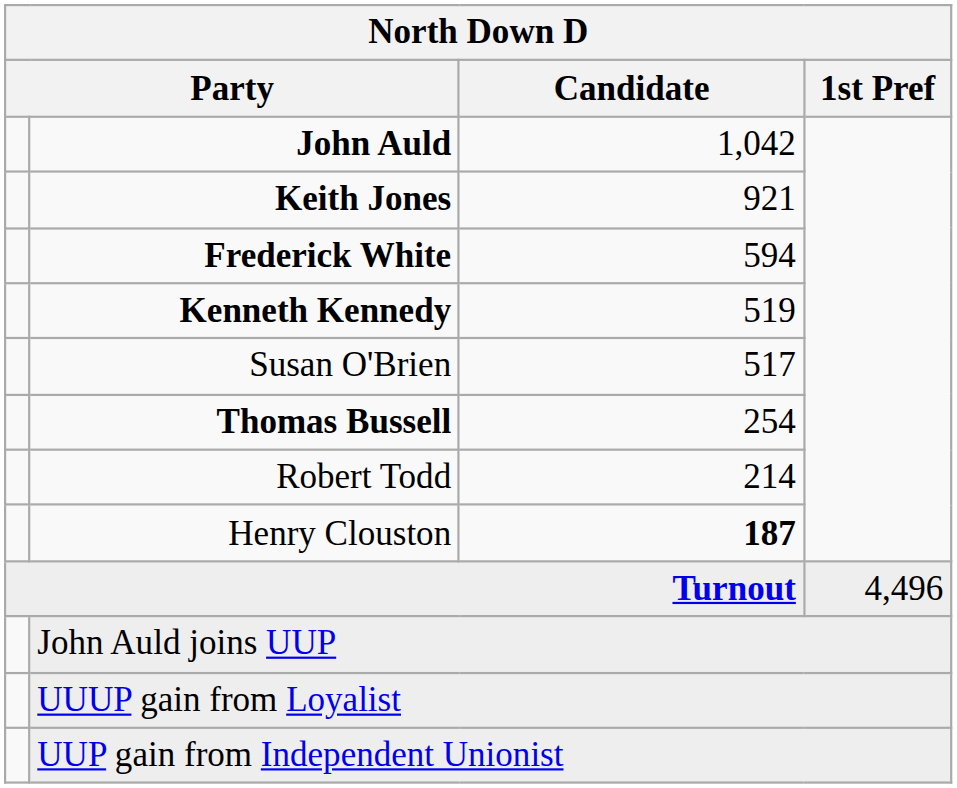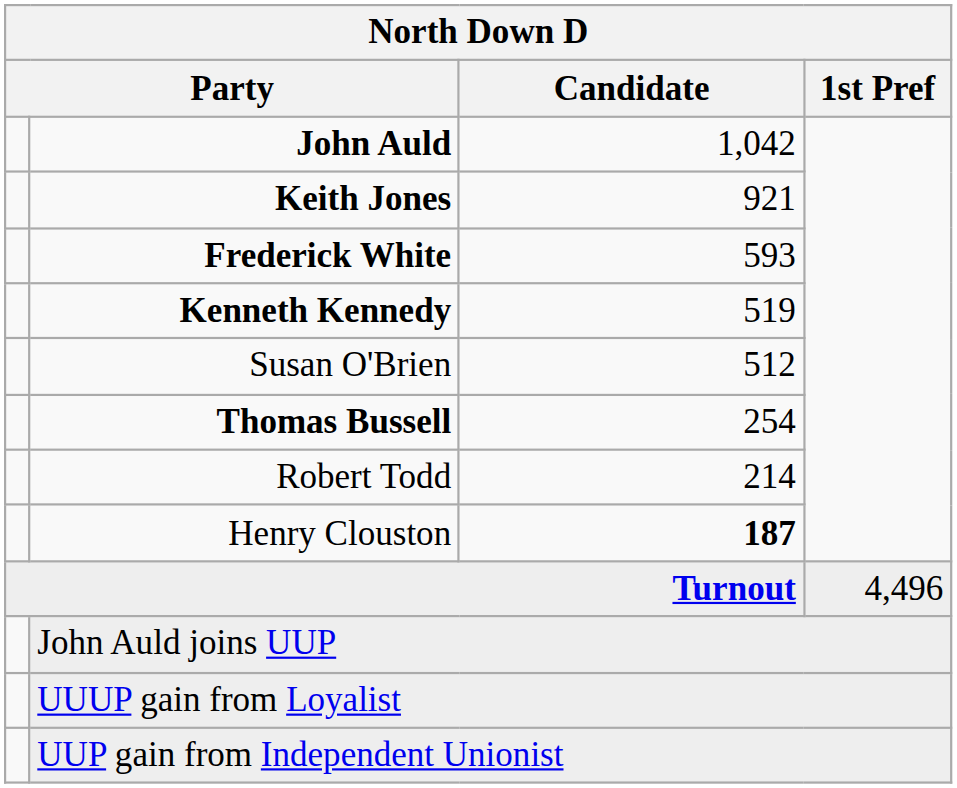Frederick White | Candidate: 594 -> 593
Susan O'Brien | Candidate: 517 -> 512
